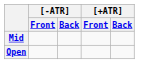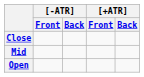+ row: Close
